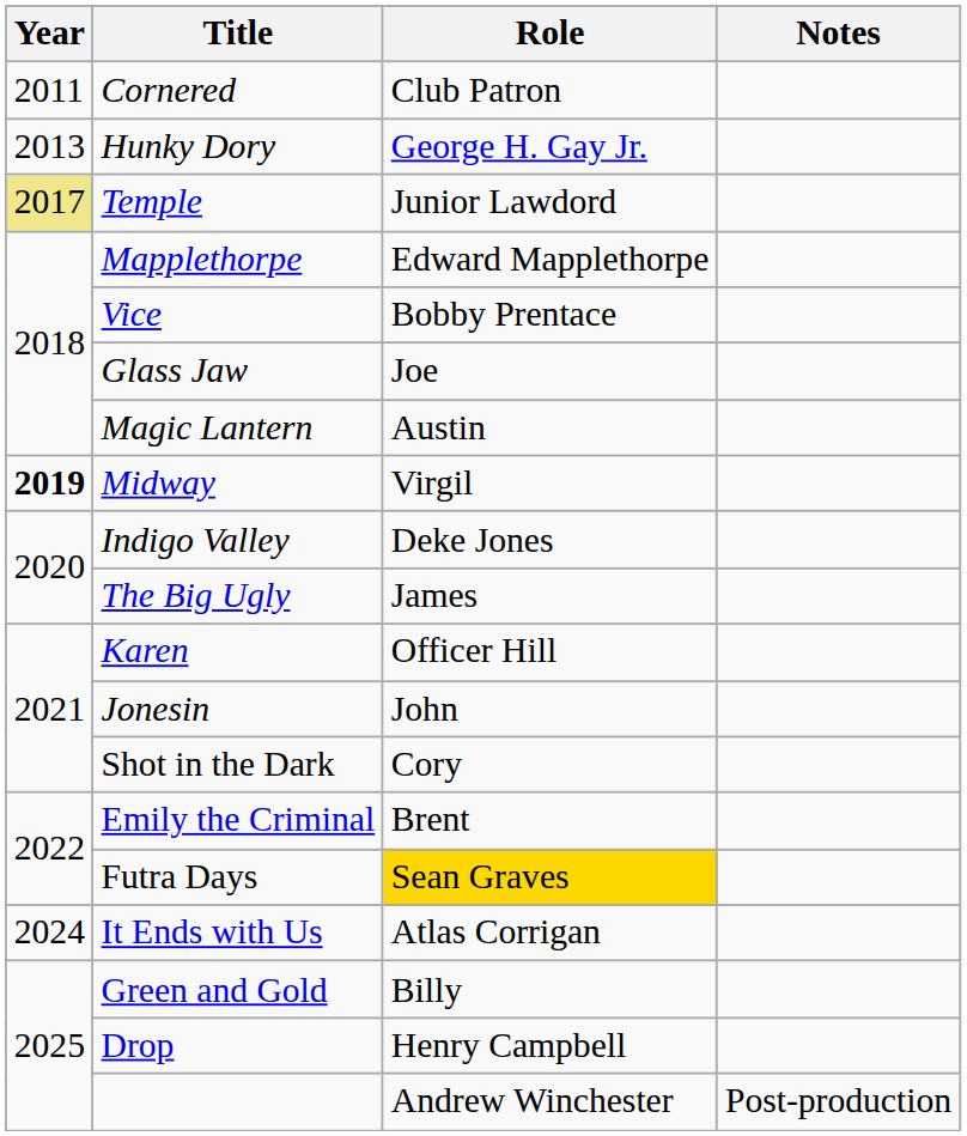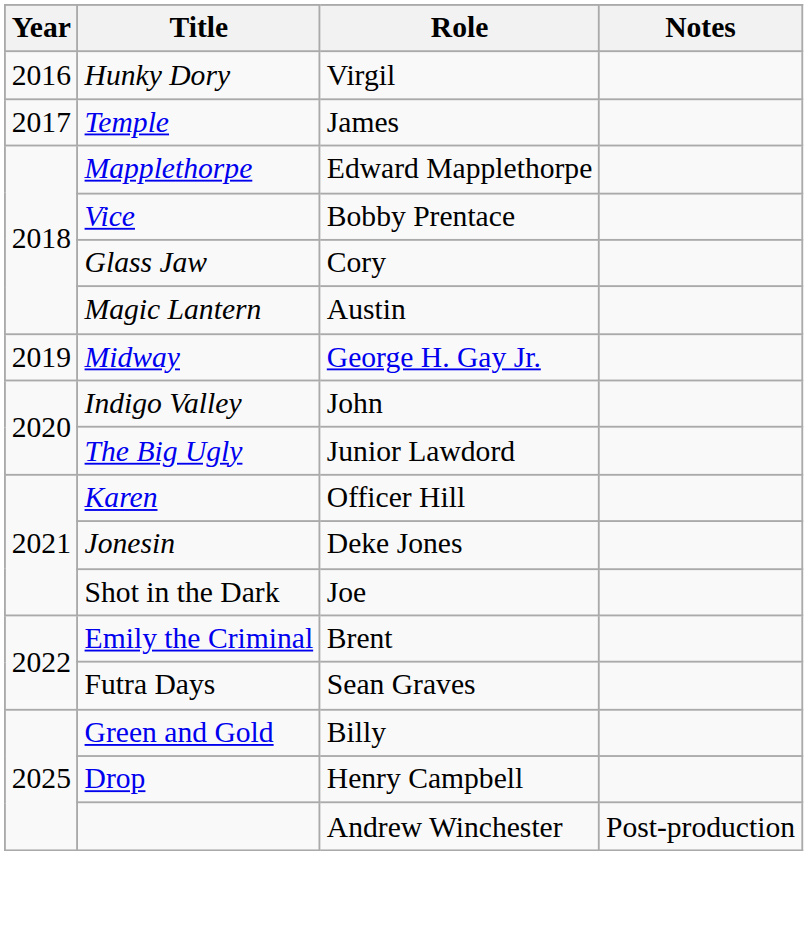- row: 2011 | Cornered | Club Patron
Hunky Dory | Year: 2013 -> 2016
Hunky Dory | Role: George H. Gay Jr. -> Virgil
Temple | Year: khaki background -> no background
Temple | Role: Junior Lawdord -> James
Glass Jaw | Role: Joe -> Cory
Midway | Year: bold -> normal
Midway | Role: Virgil -> George H. Gay Jr.
Indigo Valley | Role: Deke Jones -> John
The Big Ugly | Role: James -> Junior Lawdord
Jonesin | Role: John -> Deke Jones
Shot in the Dark | Role: Cory -> Joe
Futra Days | Role: gold background -> no background
- row: 2024 | It Ends with Us | Atlas Corrigan
